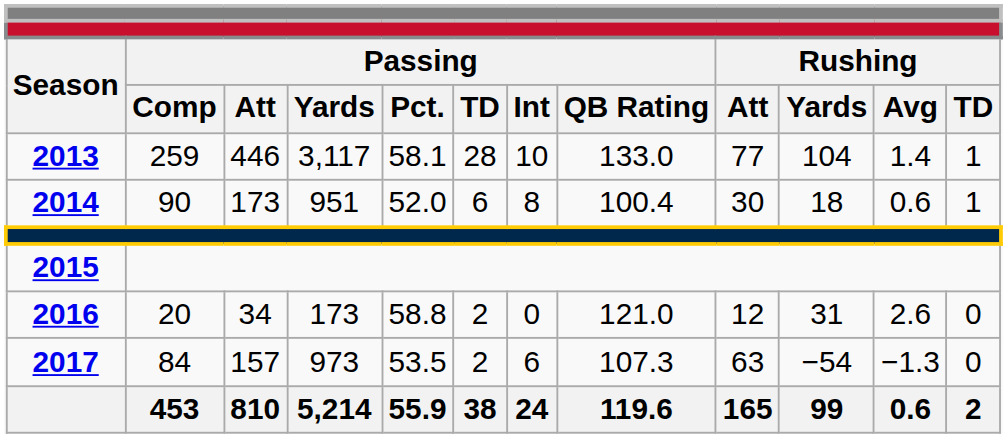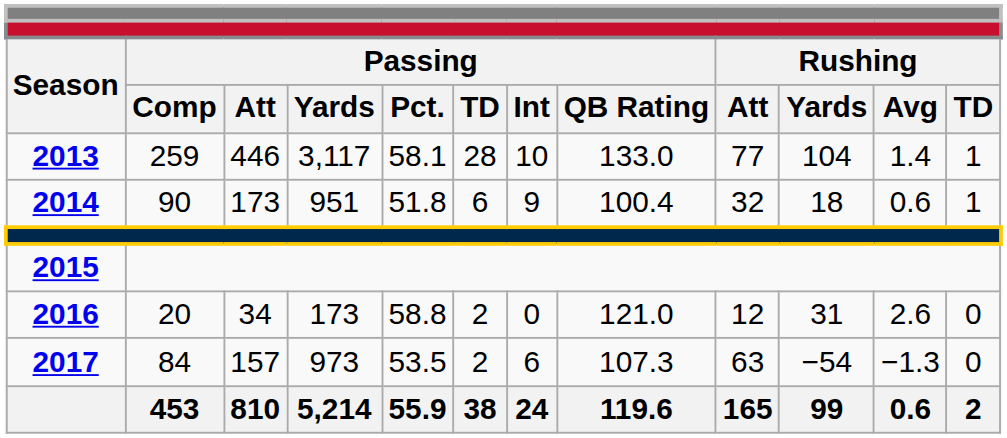2014 | column 5: 52.0 -> 51.8
2014 | column 7: 8 -> 9
2014 | column 9: 30 -> 32
